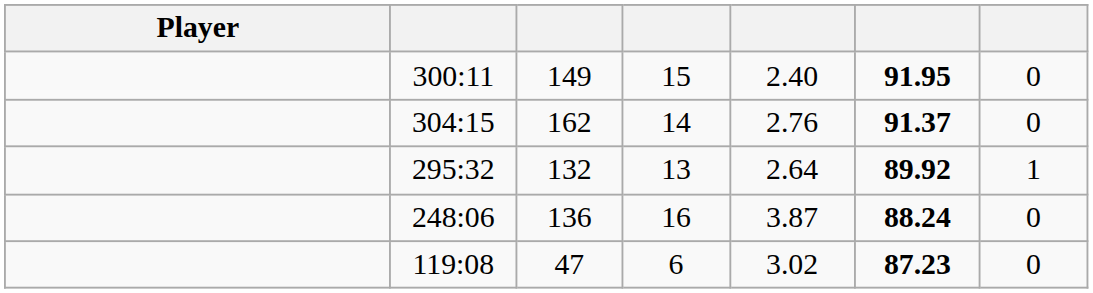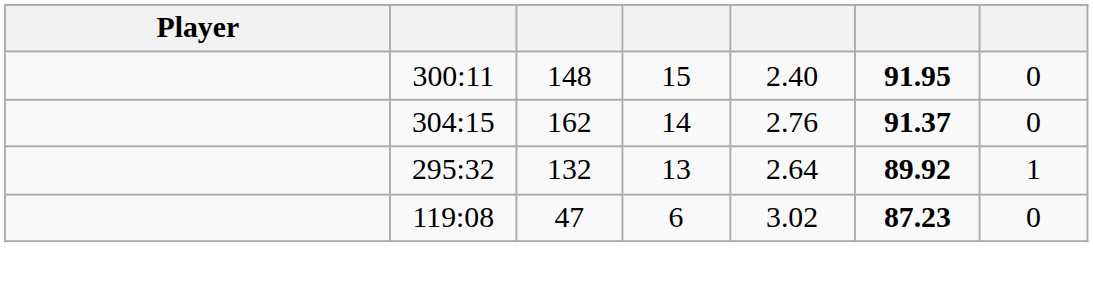300:11 | column 3: 149 -> 148
- row: 248:06 | 136 | 16 | 3.87 | 88.24 | 0
